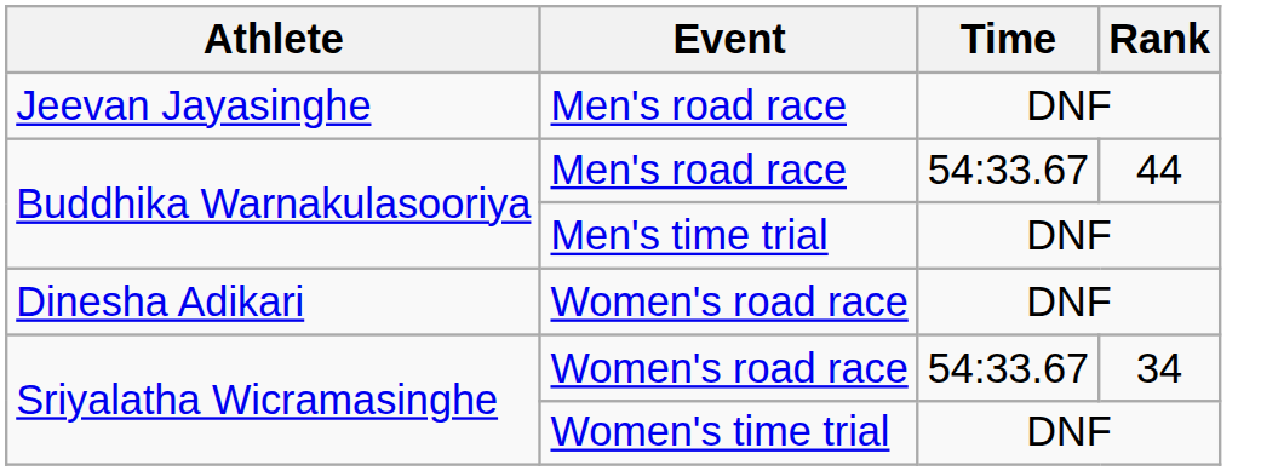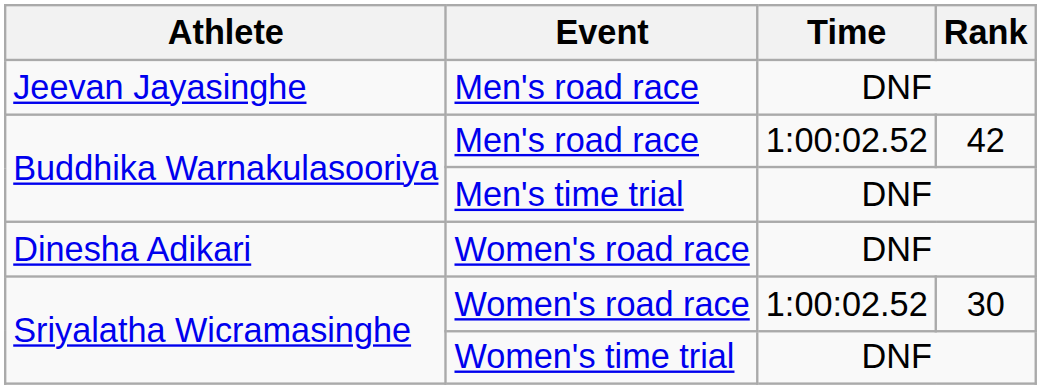Buddhika Warnakulasooriya / Men's road race | Time: 54:33.67 -> 1:00:02.52
Buddhika Warnakulasooriya / Men's road race | Rank: 44 -> 42
Sriyalatha Wicramasinghe / Women's road race | Time: 54:33.67 -> 1:00:02.52
Sriyalatha Wicramasinghe / Women's road race | Rank: 34 -> 30
